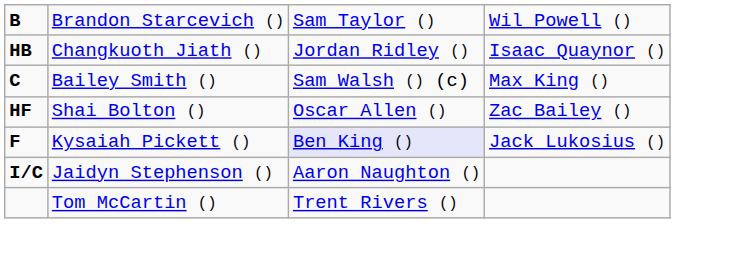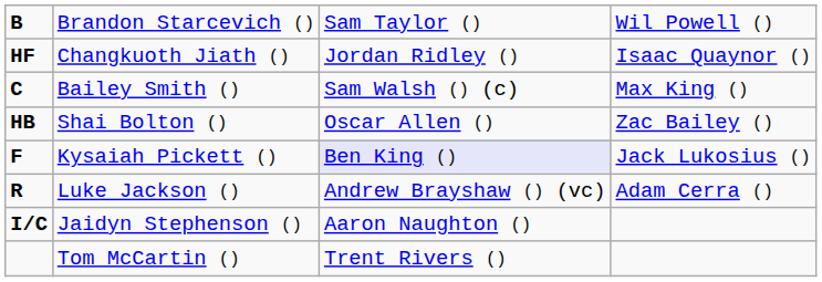Changkuoth Jiath () | column 1: HB -> HF
Shai Bolton () | column 1: HF -> HB
+ row: R | Luke Jackson () | Andrew Brayshaw () (vc) | Adam Cerra ()
